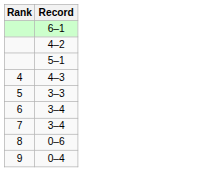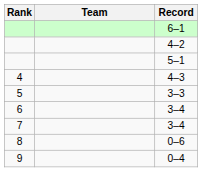+ column: Team
